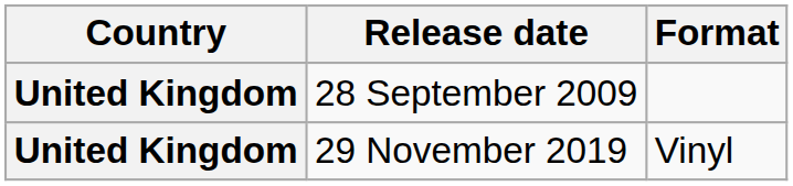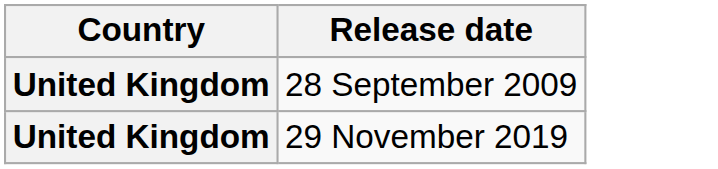- column: Format | Vinyl
